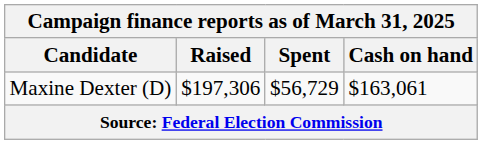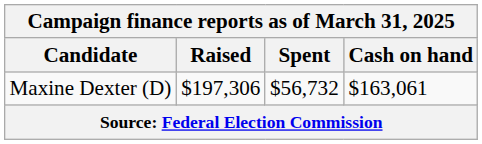Maxine Dexter (D) | Spent: $56,729 -> $56,732
